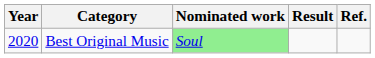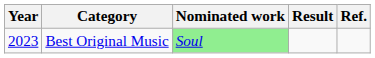Best Original Music | Year: 2020 -> 2023
